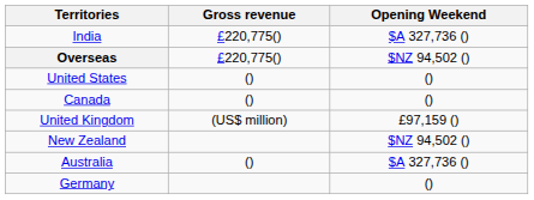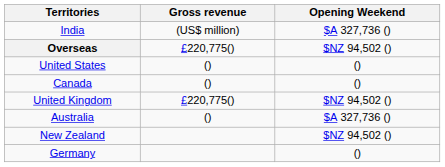India | Gross revenue: £220,775() -> (US$ million)
United Kingdom | Gross revenue: (US$ million) -> £220,775()
United Kingdom | Opening Weekend: £97,159 () -> $NZ 94,502 ()
rows swapped: Australia <-> New Zealand
